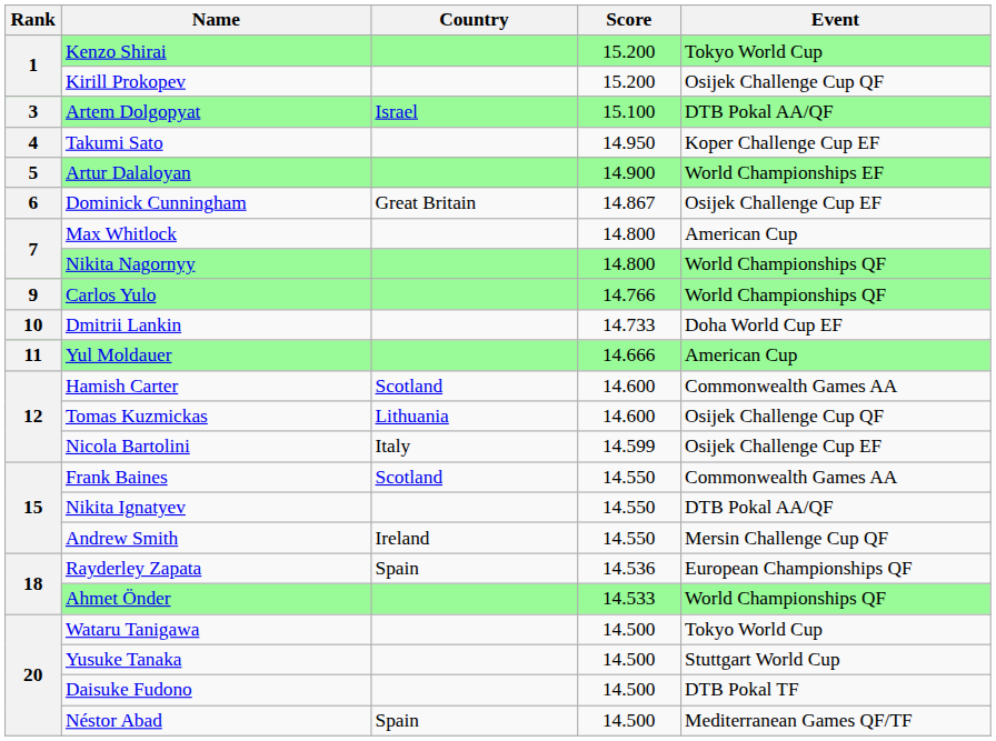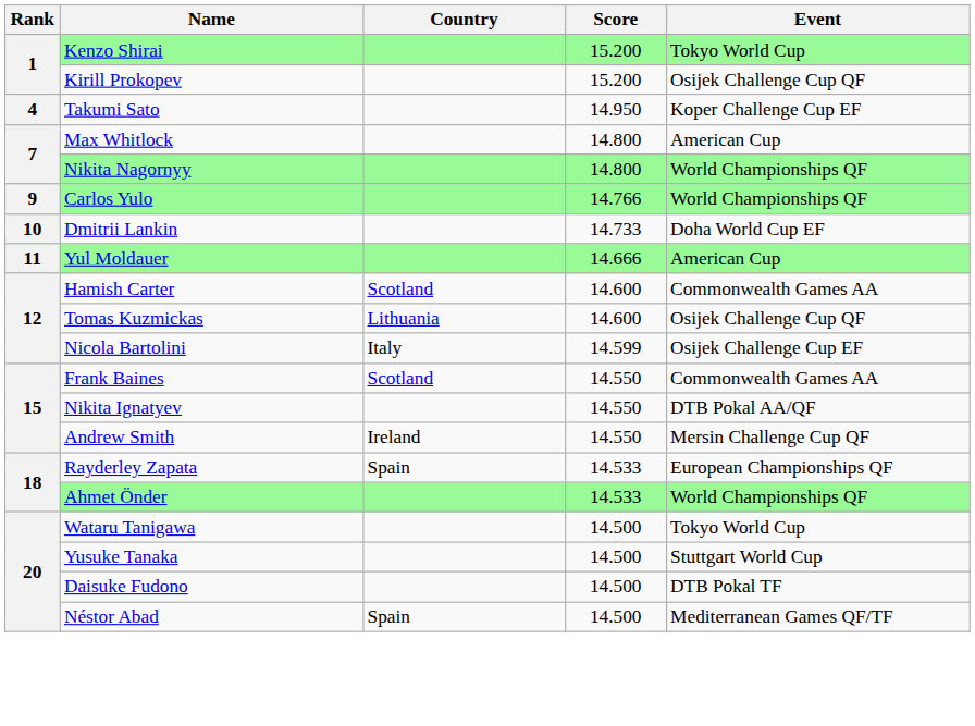- row: 3 | Artem Dolgopyat | Israel | 15.100 | DTB Pokal AA/QF
- row: 5 | Artur Dalaloyan | 14.900 | World Championships EF
- row: 6 | Dominick Cunningham | Great Britain | 14.867 | Osijek Challenge Cup EF
Rayderley Zapata | Score: 14.536 -> 14.533
